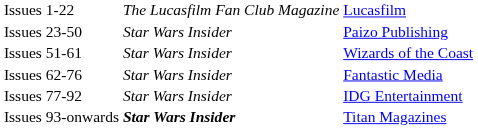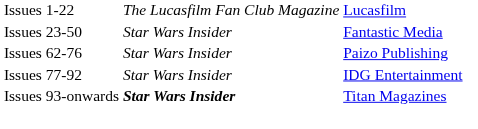Issues 23-50 | column 3: Paizo Publishing -> Fantastic Media
- row: Issues 51-61 | Star Wars Insider | Wizards of the Coast
Issues 62-76 | column 3: Fantastic Media -> Paizo Publishing
